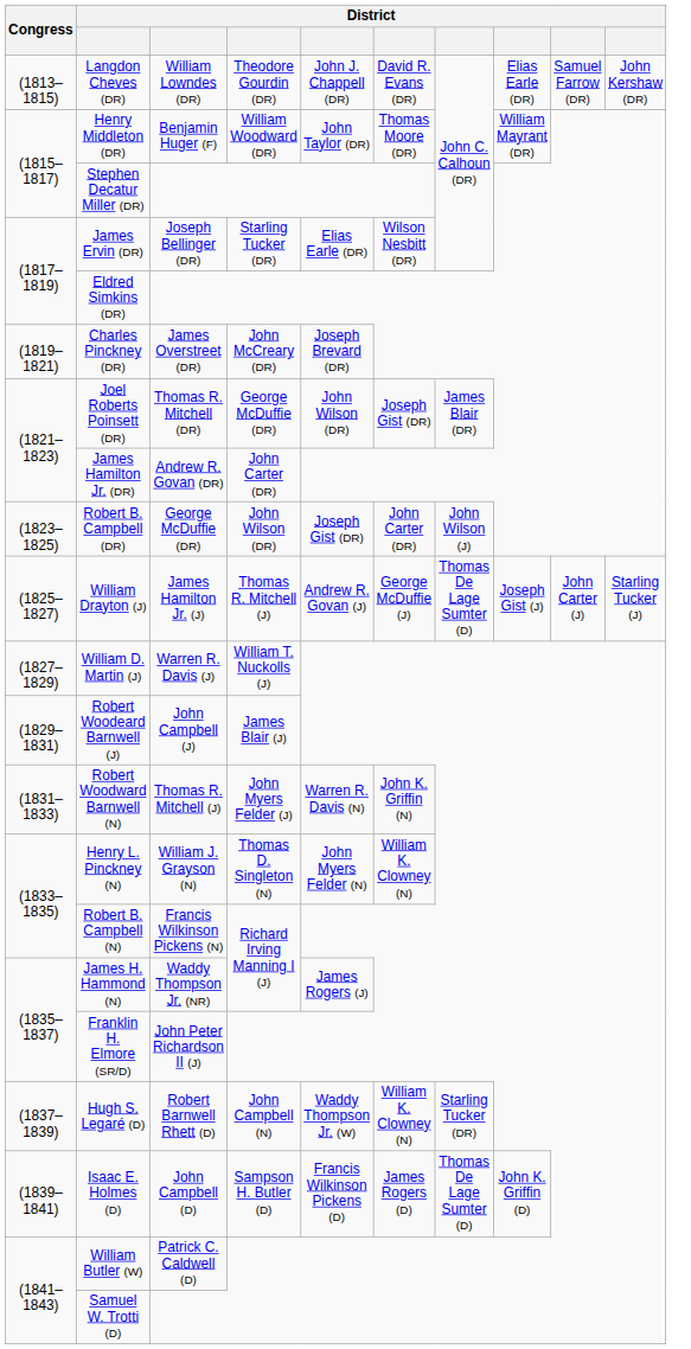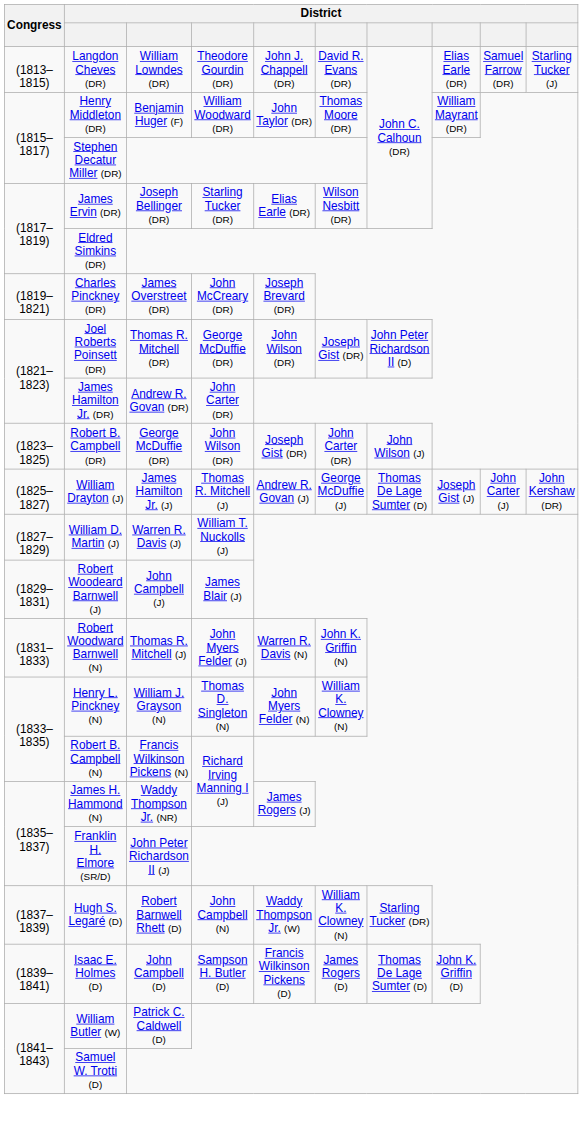Langdon Cheves (DR) | column 10: John Kershaw (DR) -> Starling Tucker (J)
Joel Roberts Poinsett (DR) | column 7: James Blair (DR) -> John Peter Richardson II (D)
William Drayton (J) | column 10: Starling Tucker (J) -> John Kershaw (DR)
